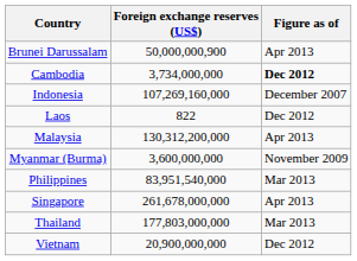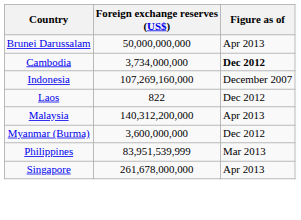Brunei Darussalam | Foreign exchange reserves (US$): 50,000,000,900 -> 50,000,000,000
Malaysia | Foreign exchange reserves (US$): 130,312,200,000 -> 140,312,200,000
Myanmar (Burma) | Figure as of: November 2009 -> Dec 2012
Philippines | Foreign exchange reserves (US$): 83,951,540,000 -> 83,951,539,999
- row: Thailand | 177,803,000,000 | Mar 2013
- row: Vietnam | 20,900,000,000 | Dec 2012
